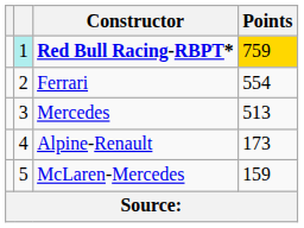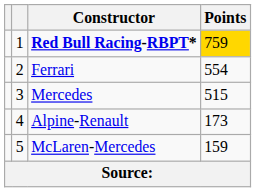Red Bull Racing-RBPT* | column 2: paleturquoise background -> no background
Mercedes | Points: 513 -> 515
